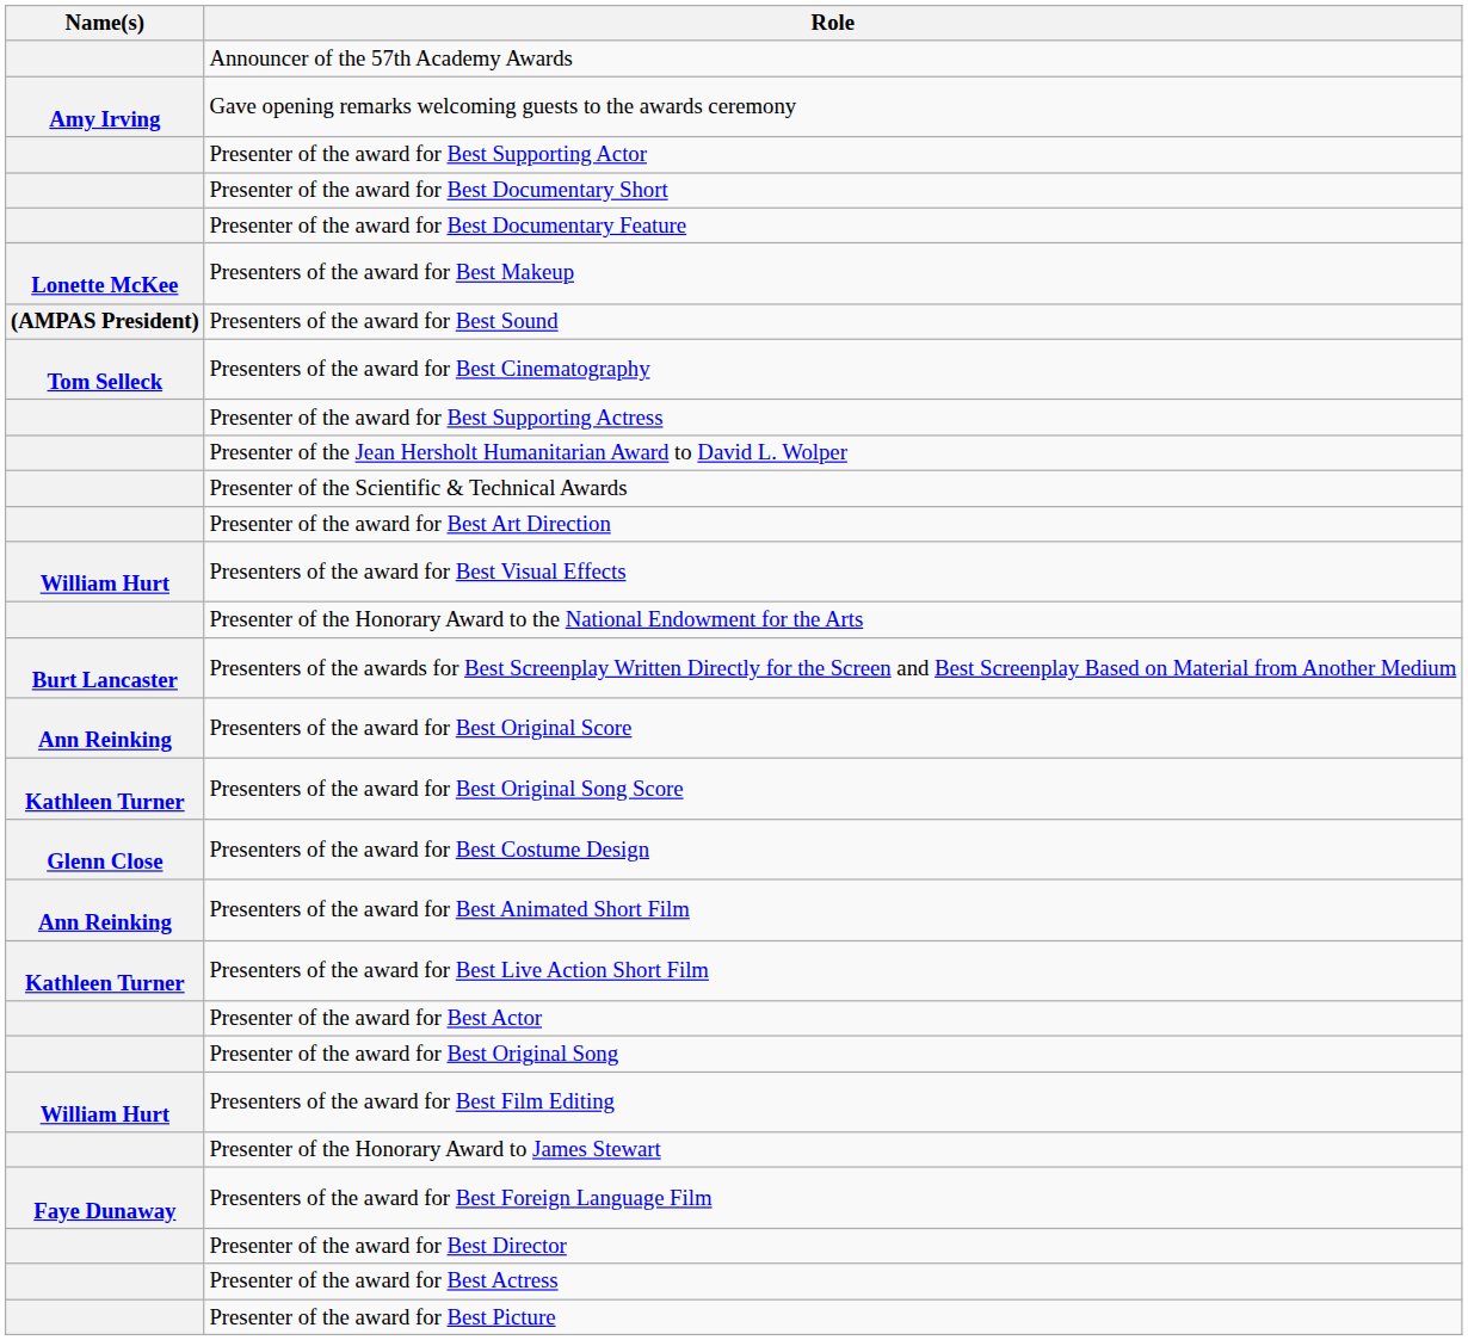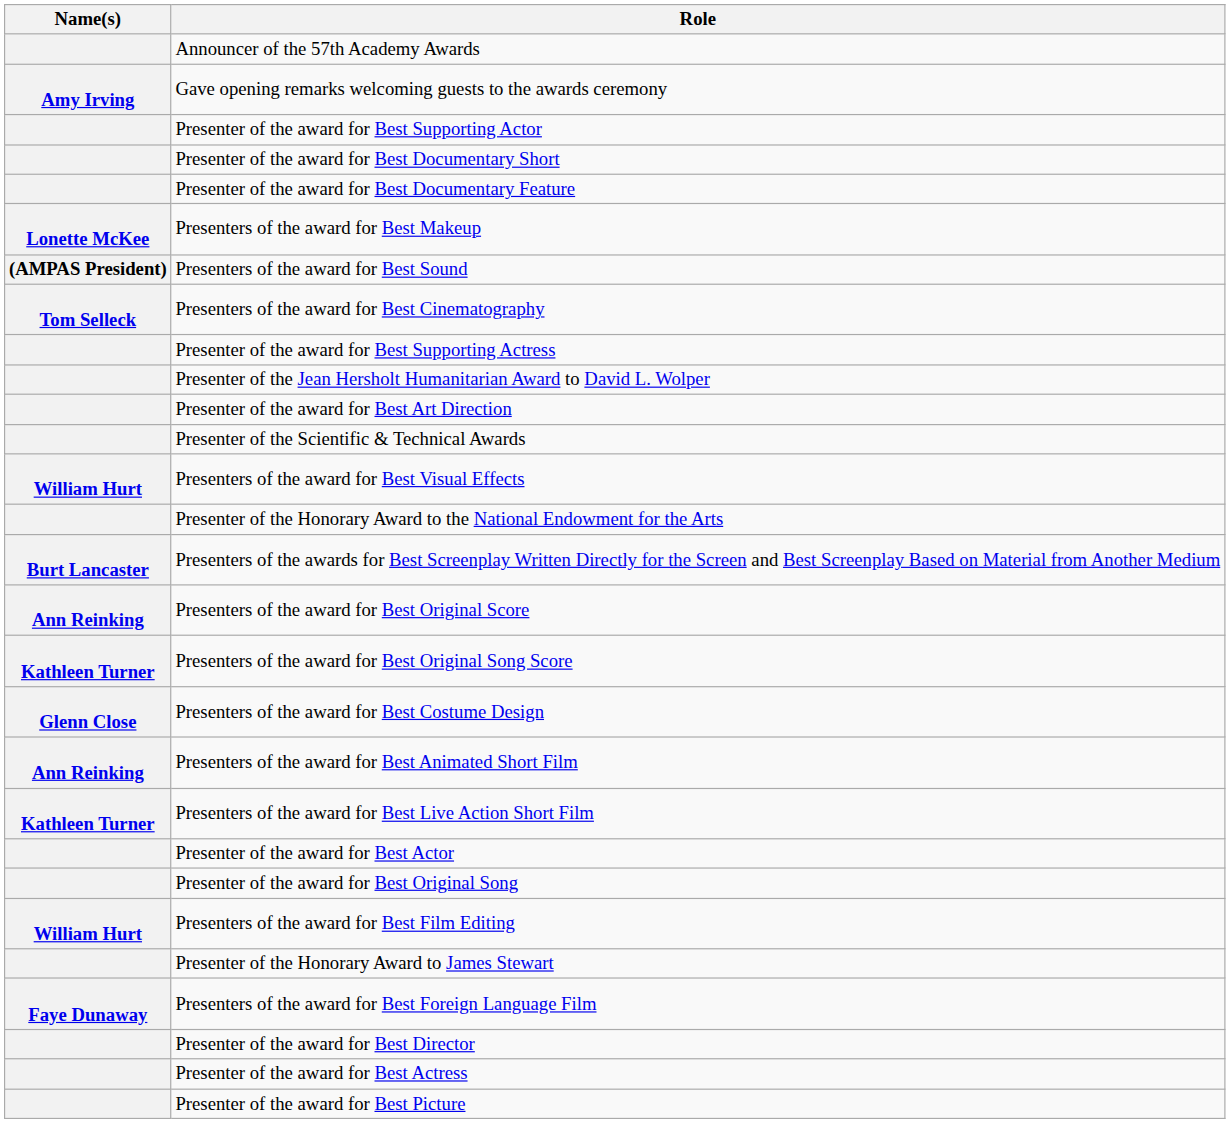rows swapped: Presenter of the award for Best Art Direction <-> Presenter of the Scientific & Technical Awards
